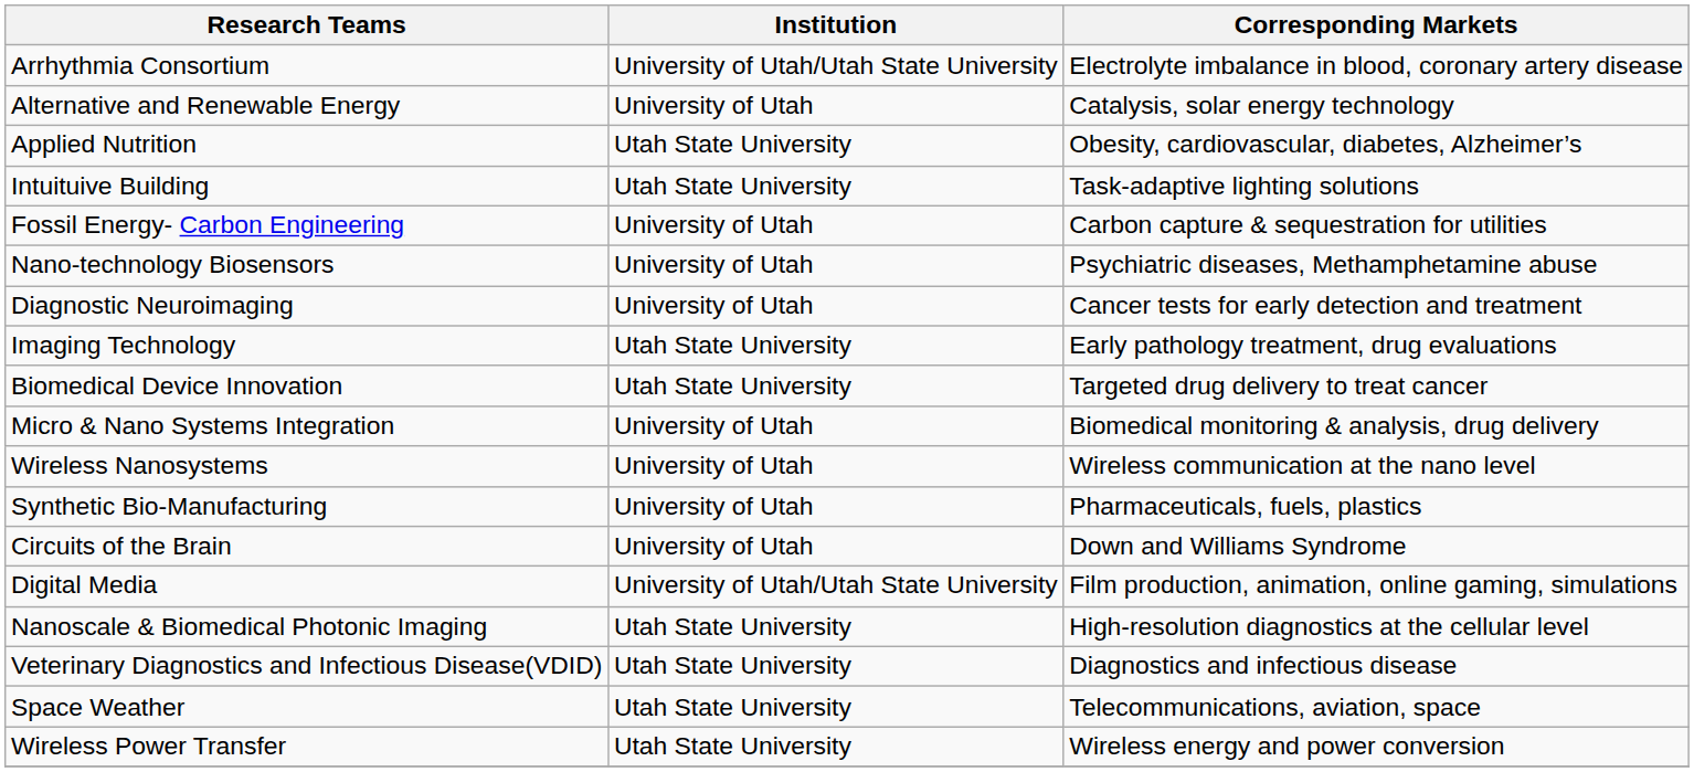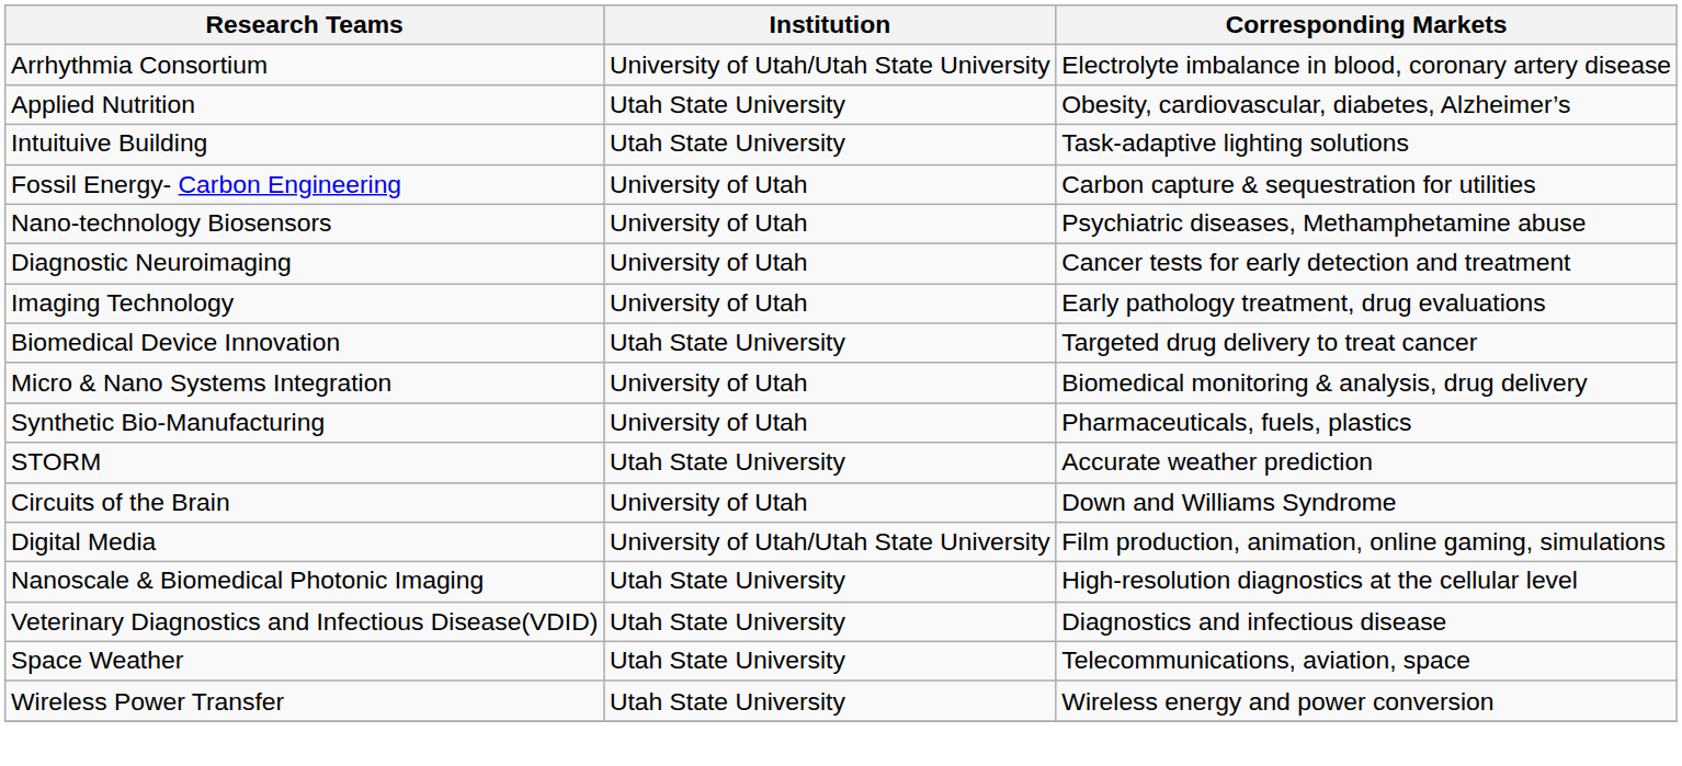- row: Alternative and Renewable Energy | University of Utah | Catalysis, solar energy technology
Imaging Technology | Institution: Utah State University -> University of Utah
- row: Wireless Nanosystems | University of Utah | Wireless communication at the nano level
+ row: STORM | Utah State University | Accurate weather prediction
